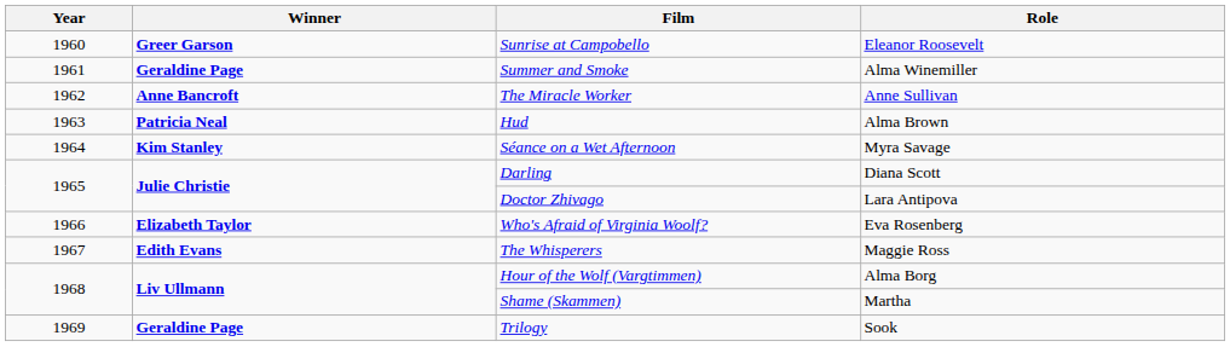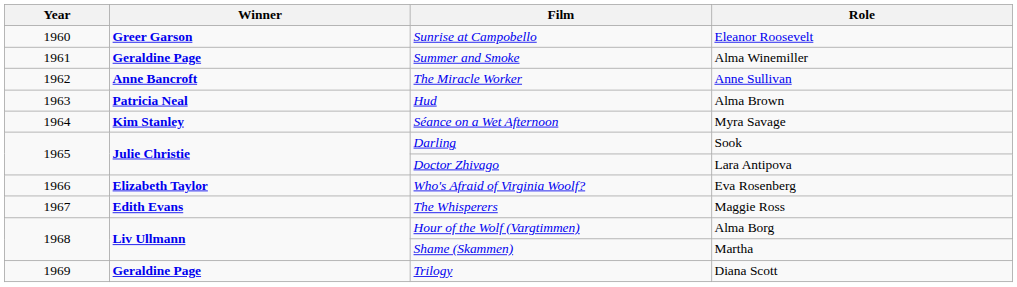Darling | Role: Diana Scott -> Sook
Trilogy | Role: Sook -> Diana Scott
